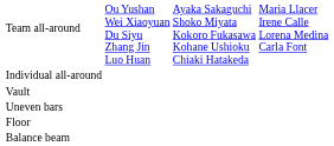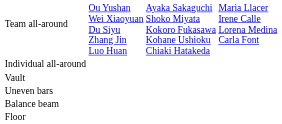rows swapped: Balance beam <-> Floor
